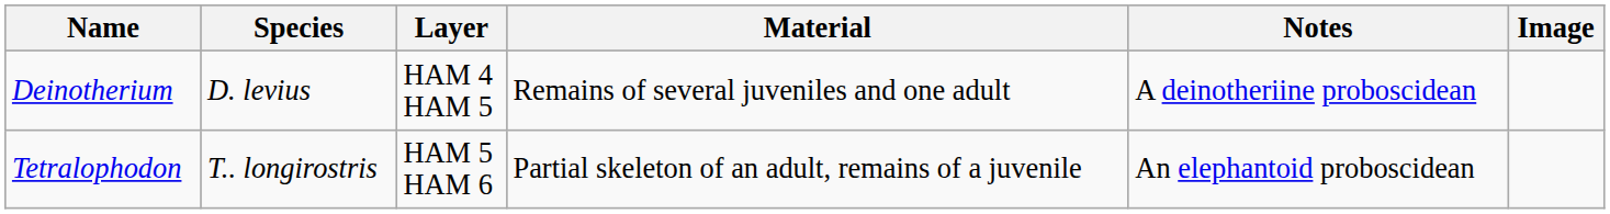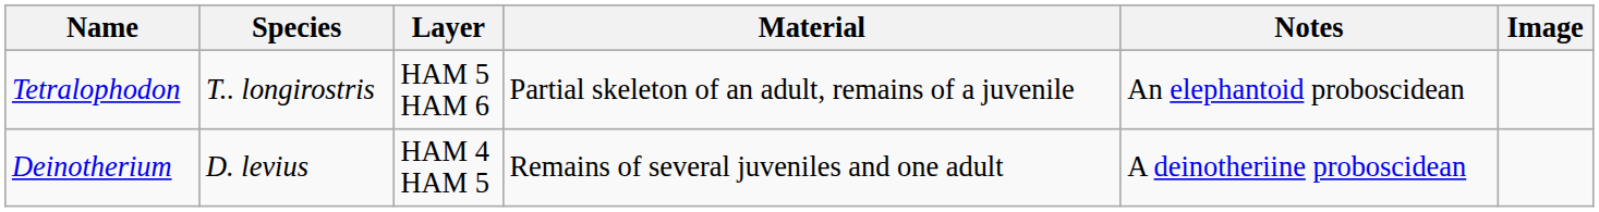rows swapped: Deinotherium <-> Tetralophodon
